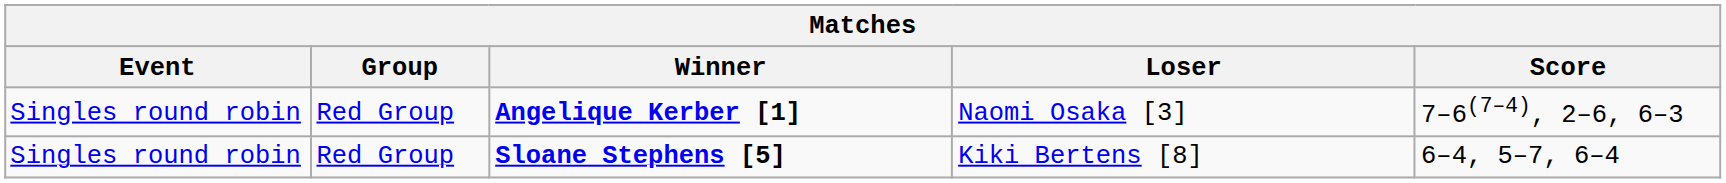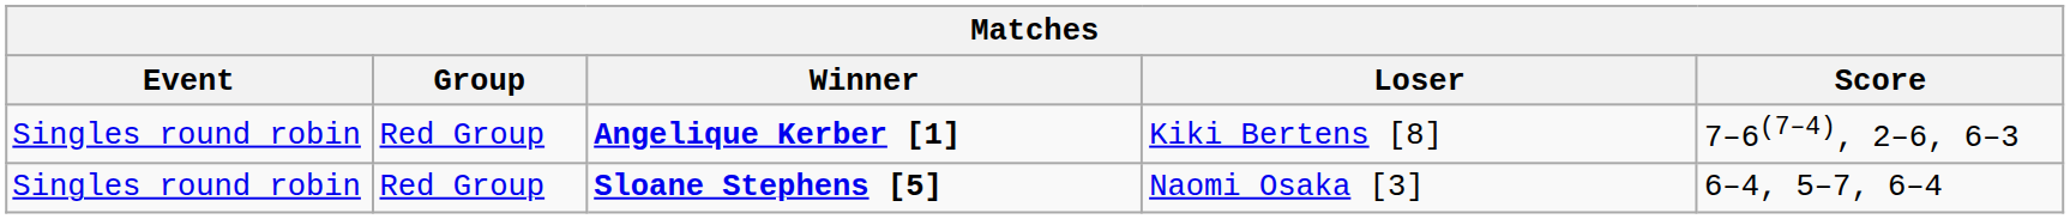Angelique Kerber [1] | Loser: Naomi Osaka [3] -> Kiki Bertens [8]
Sloane Stephens [5] | Loser: Kiki Bertens [8] -> Naomi Osaka [3]
